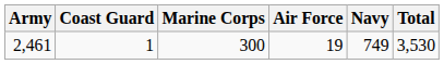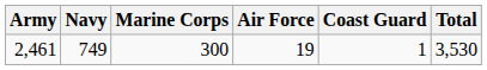columns swapped: Navy <-> Coast Guard
